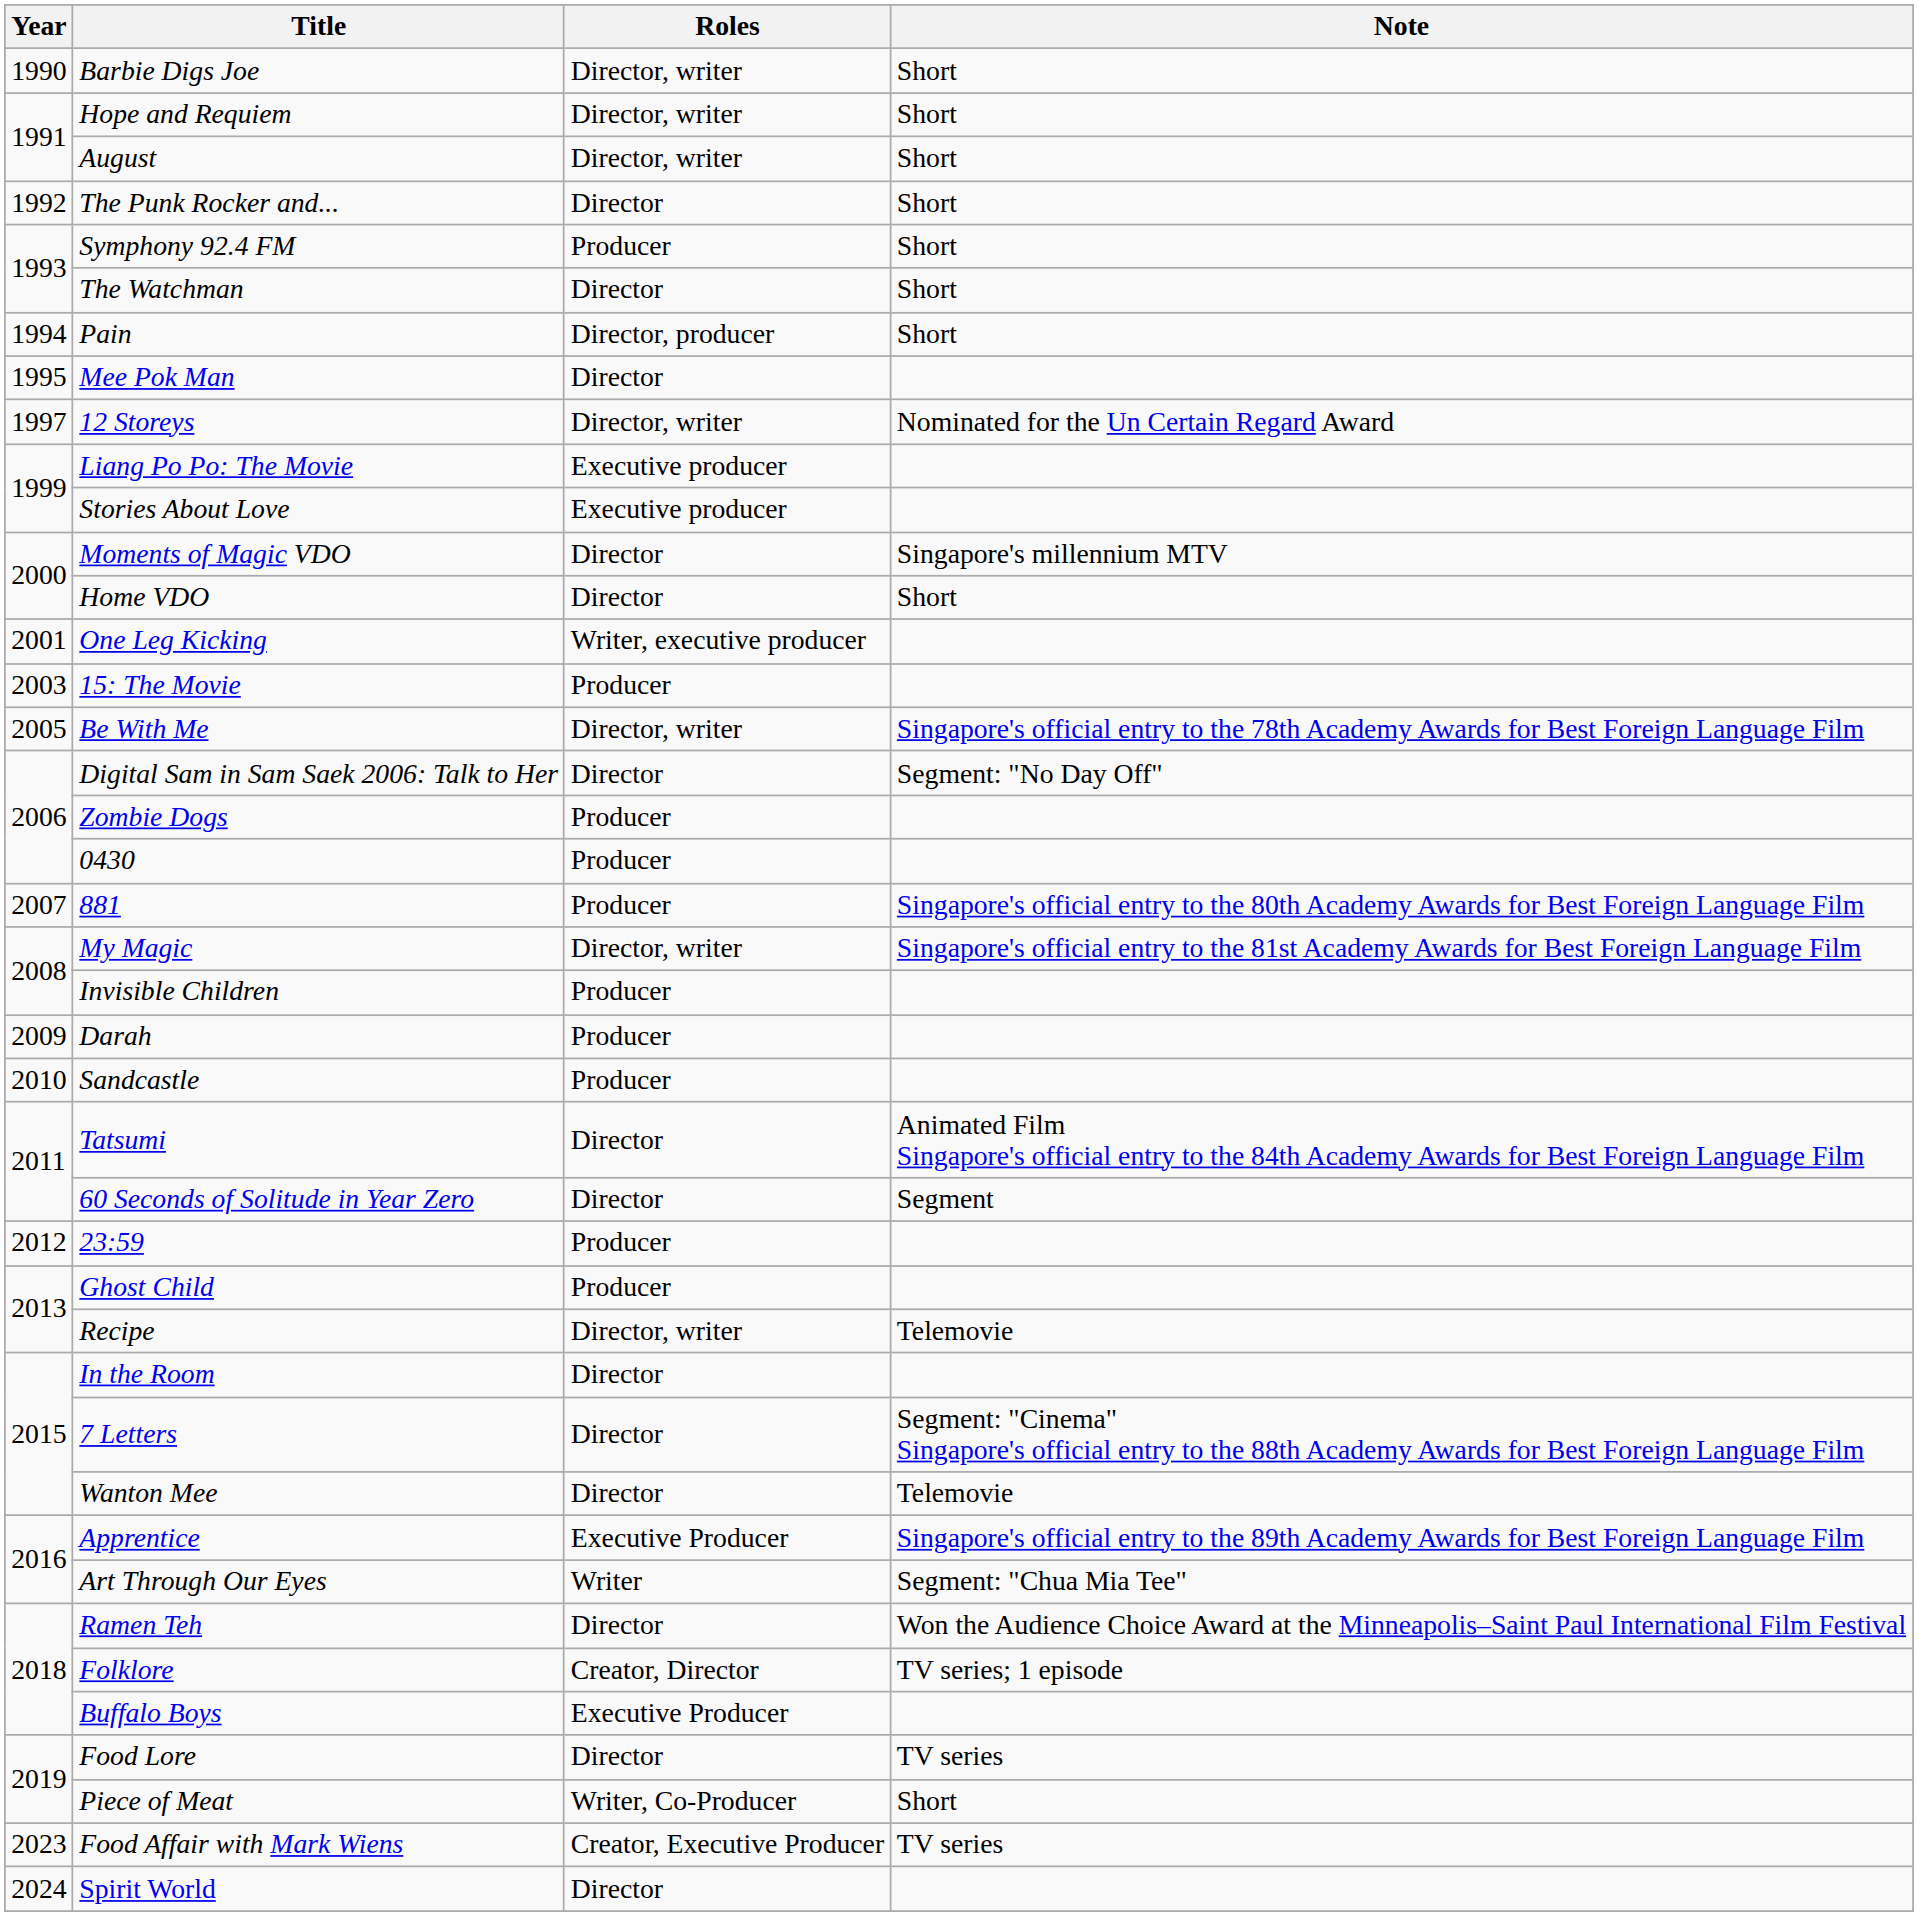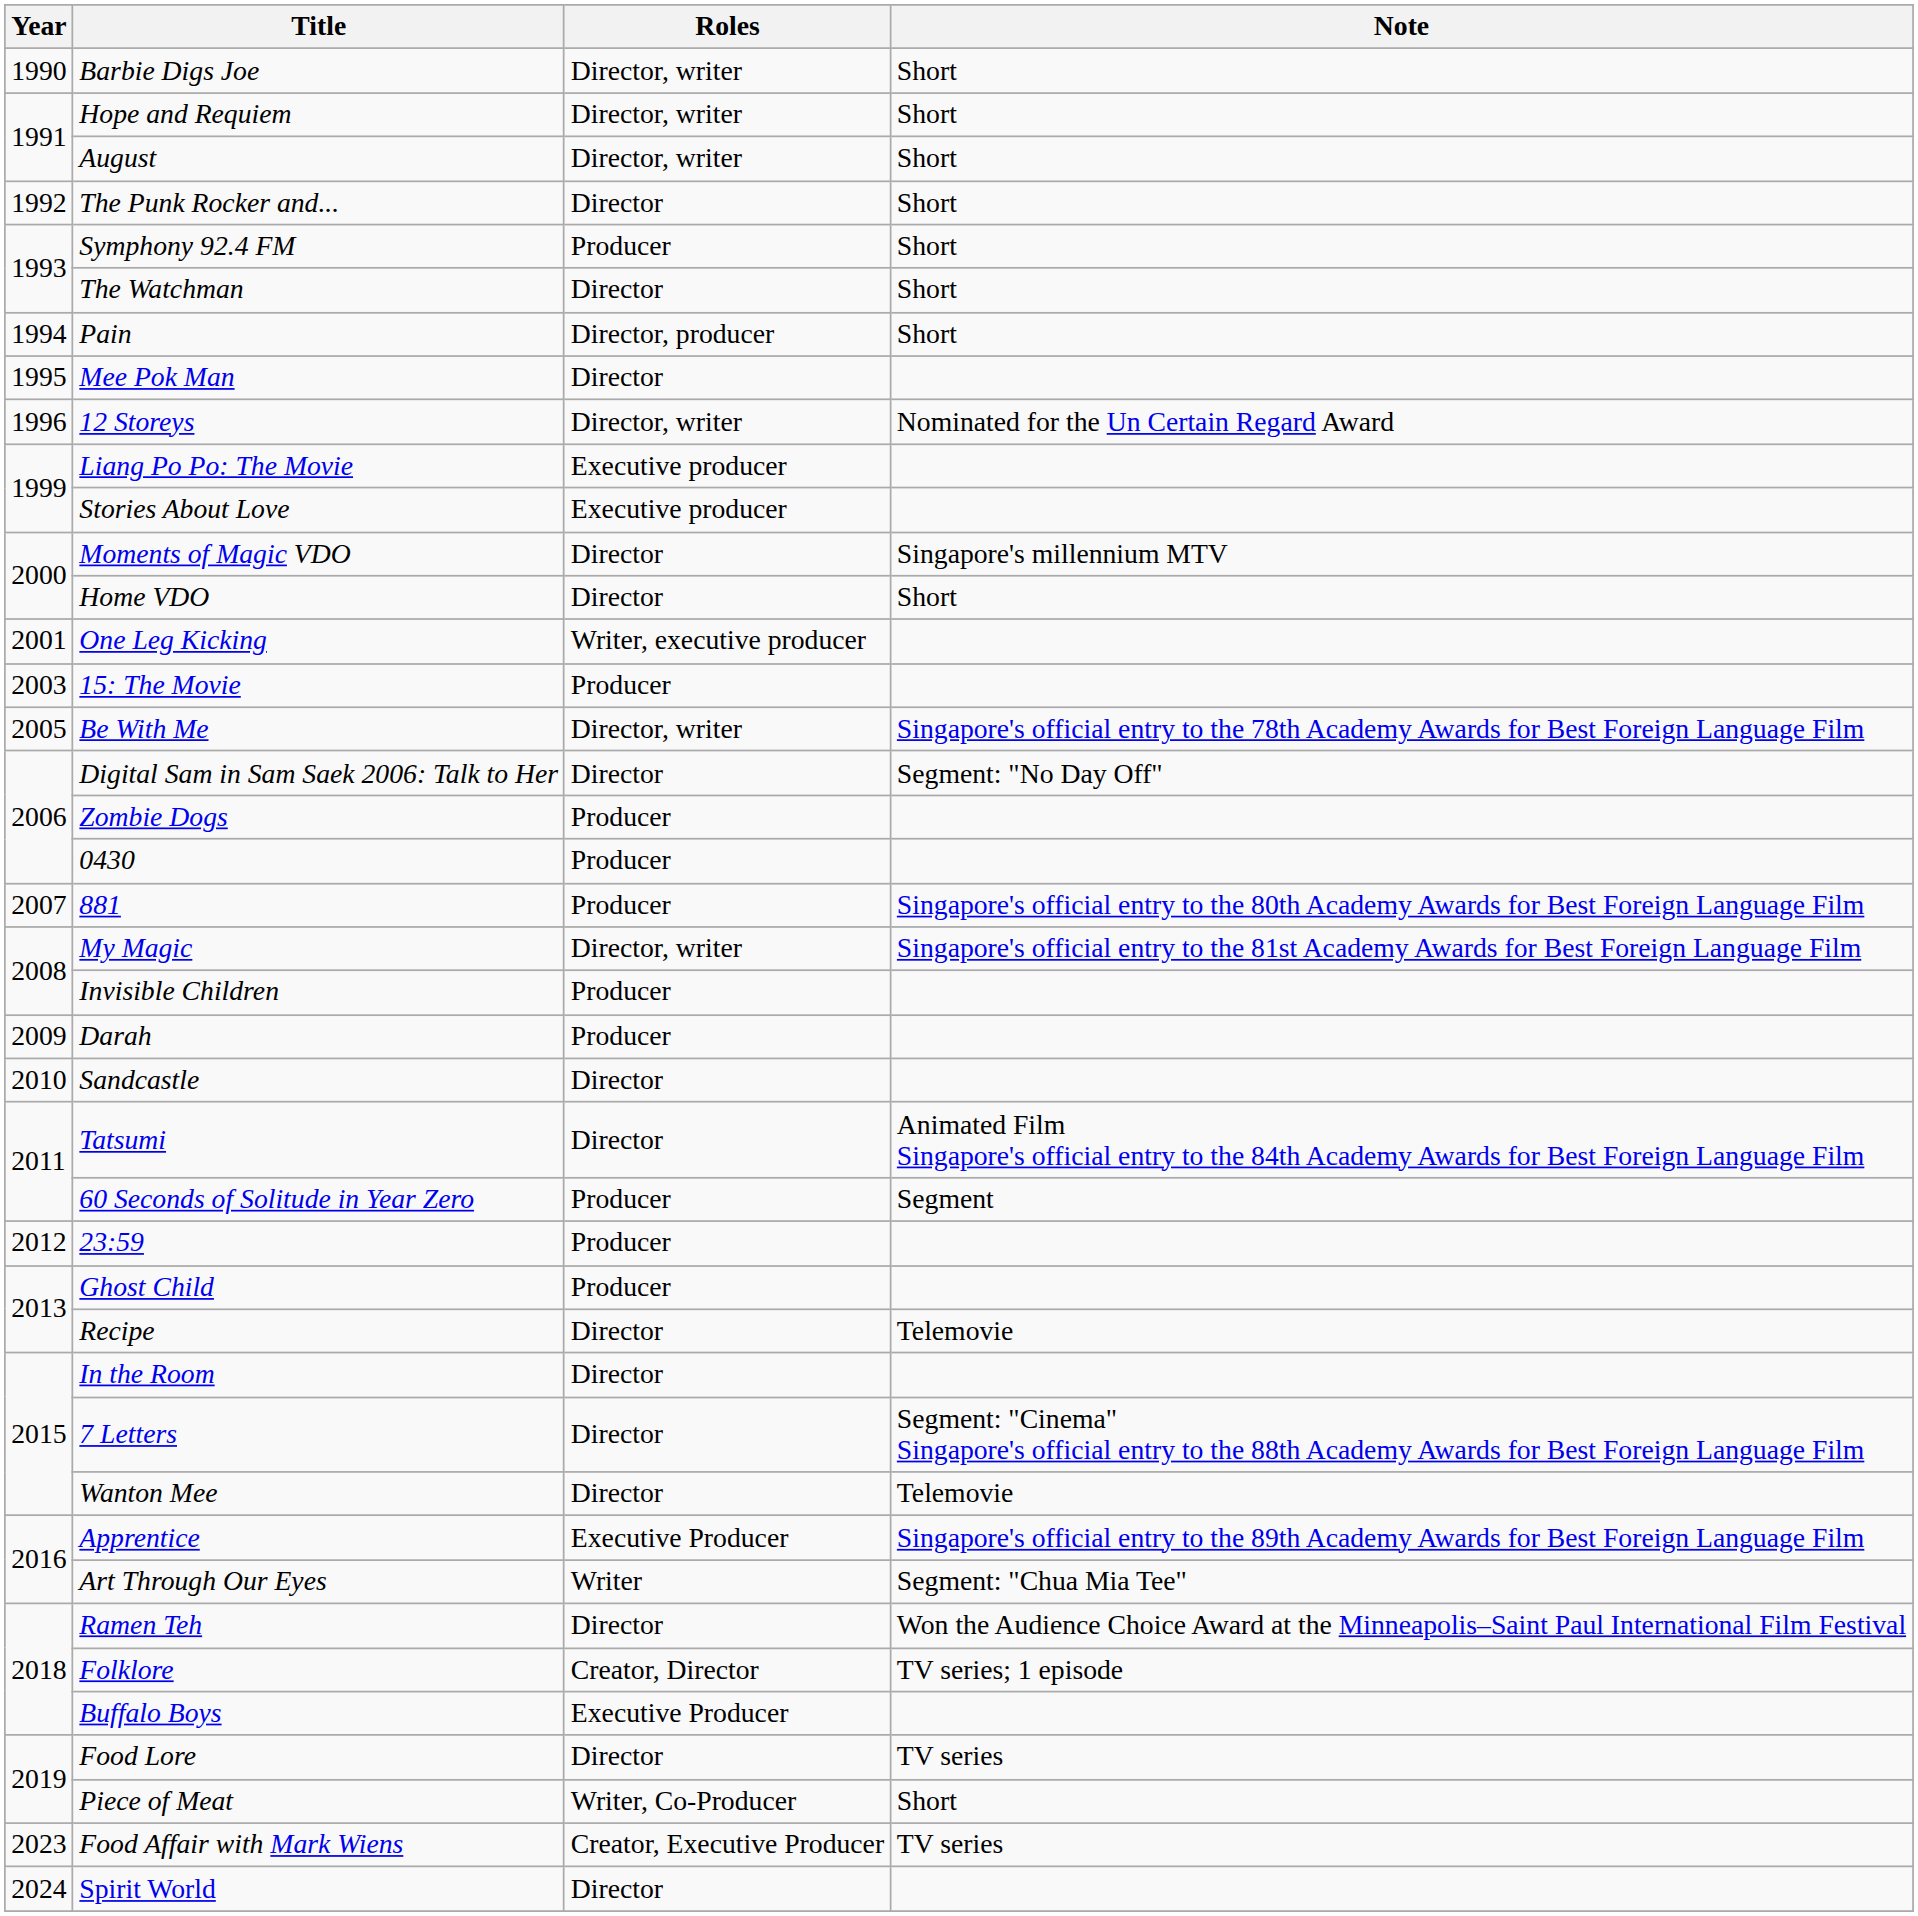12 Storeys | Year: 1997 -> 1996
Sandcastle | Roles: Producer -> Director
60 Seconds of Solitude in Year Zero | Roles: Director -> Producer
Recipe | Roles: Director, writer -> Director
